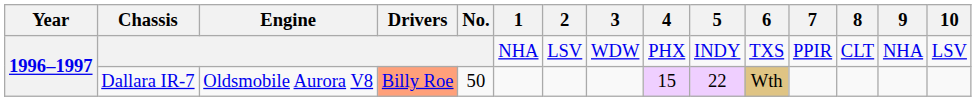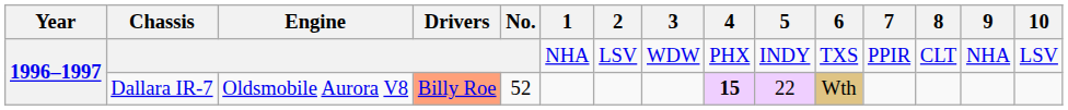Dallara IR-7 | No.: 50 -> 52
Dallara IR-7 | 4: normal -> bold
